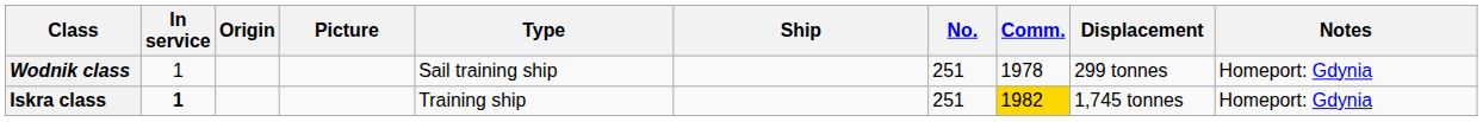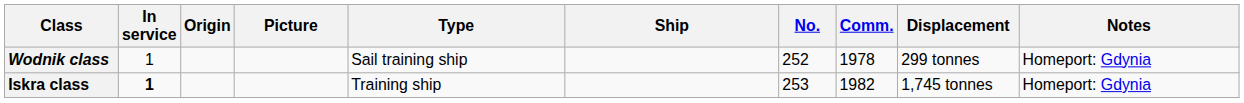Wodnik class | No.: 251 -> 252
Iskra class | No.: 251 -> 253
Iskra class | Comm.: gold background -> no background
